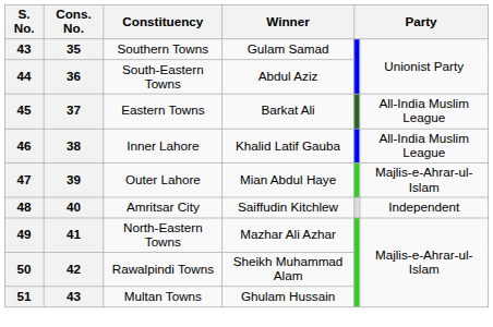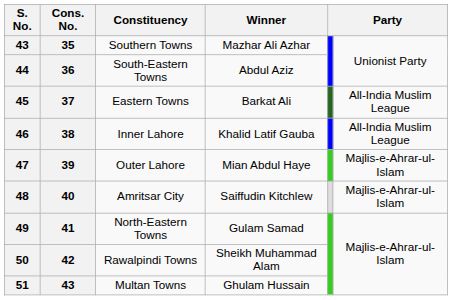Southern Towns | Winner: Gulam Samad -> Mazhar Ali Azhar
Amritsar City | column 6: Independent -> Majlis-e-Ahrar-ul-Islam
North-Eastern Towns | Winner: Mazhar Ali Azhar -> Gulam Samad
